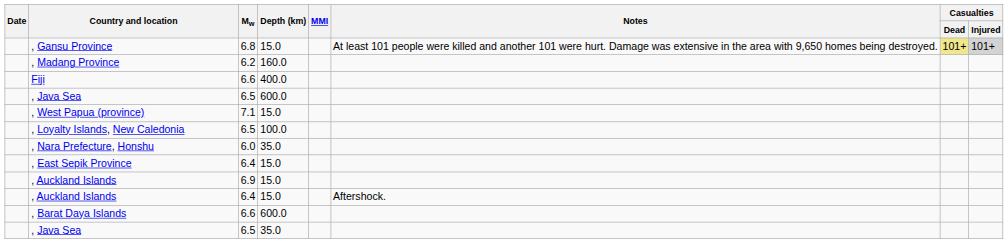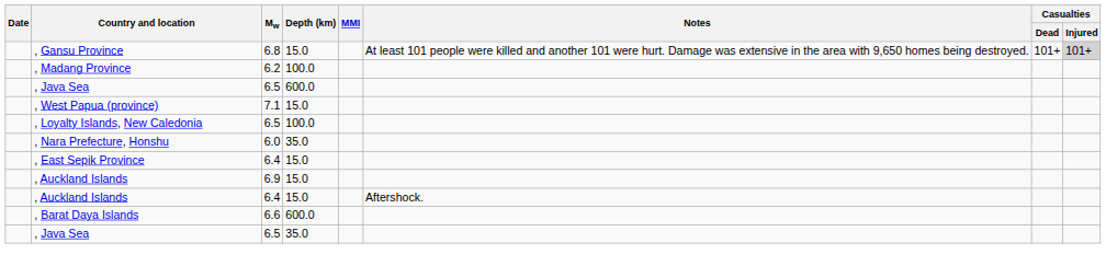, Gansu Province | Casualties / Dead: khaki background -> no background
, Madang Province | Depth (km): 160.0 -> 100.0
- row: Fiji | 6.6 | 400.0
